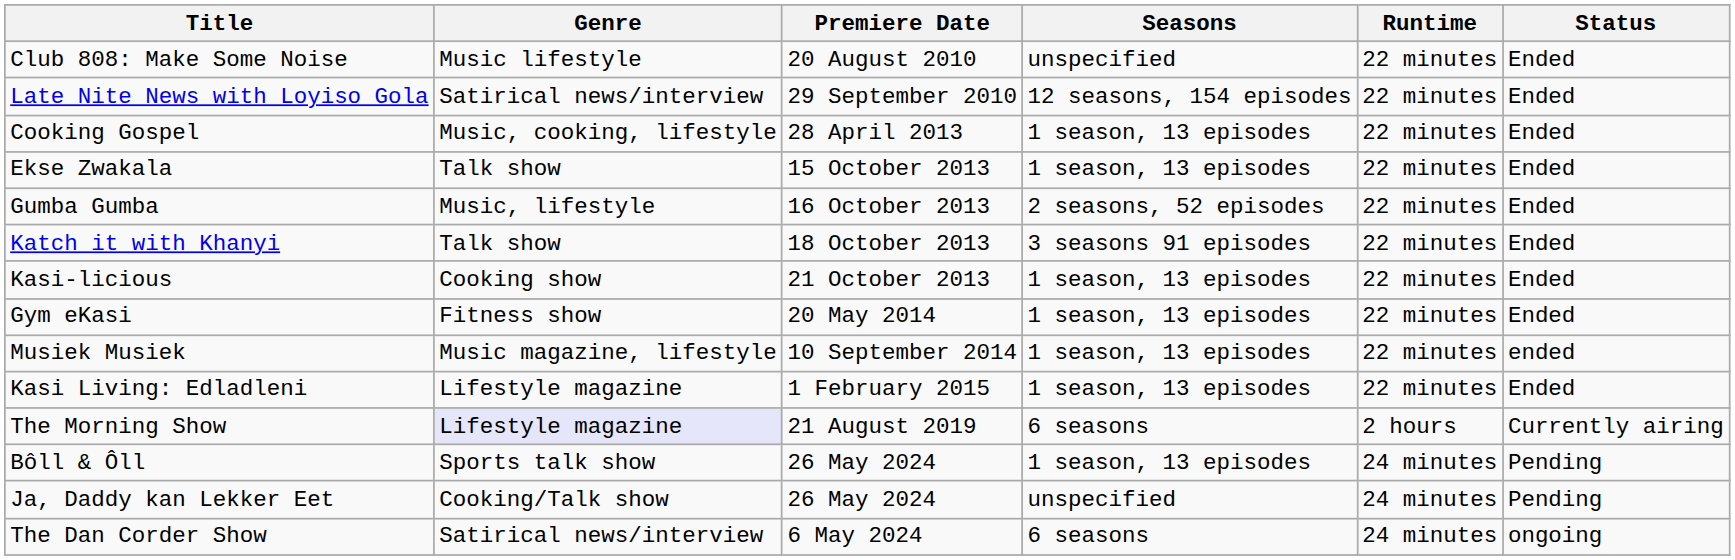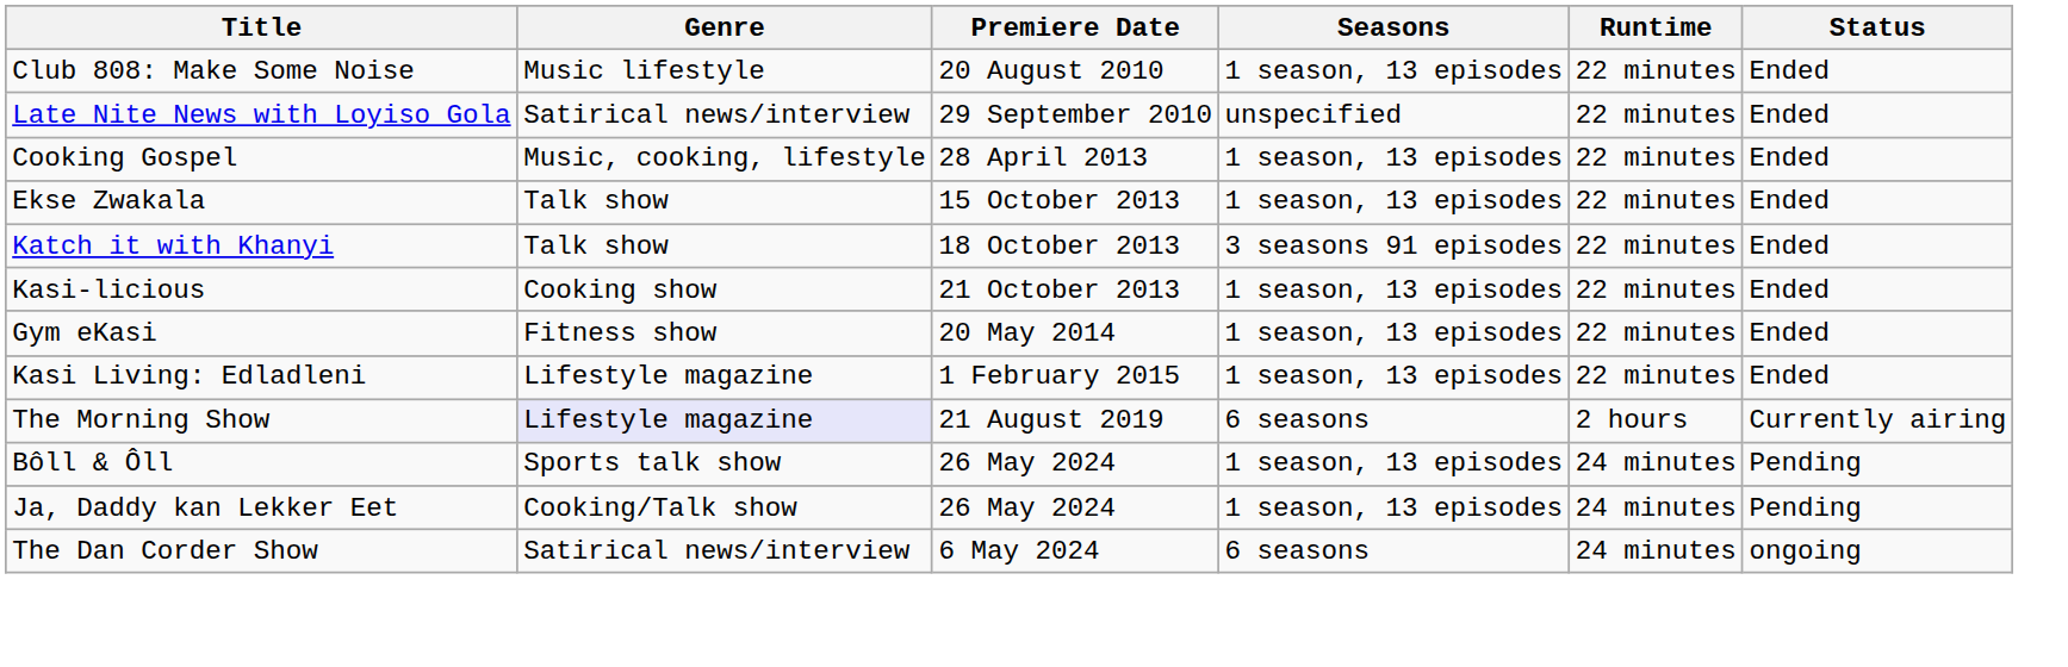Club 808: Make Some Noise | Seasons: unspecified -> 1 season, 13 episodes
Late Nite News with Loyiso Gola | Seasons: 12 seasons, 154 episodes -> unspecified
- row: Gumba Gumba | Music, lifestyle | 16 October 2013 | 2 seasons, 52 episodes | 22 minutes | Ended
- row: Musiek Musiek | Music magazine, lifestyle | 10 September 2014 | 1 season, 13 episodes | 22 minutes | ended
Ja, Daddy kan Lekker Eet | Seasons: unspecified -> 1 season, 13 episodes
